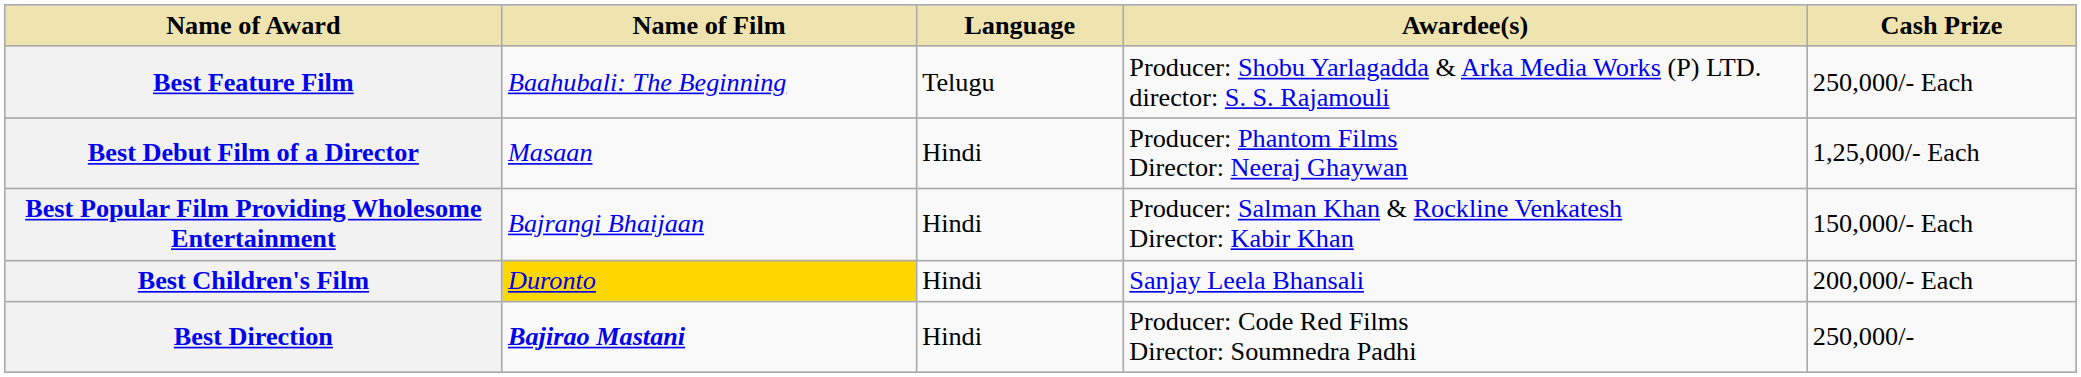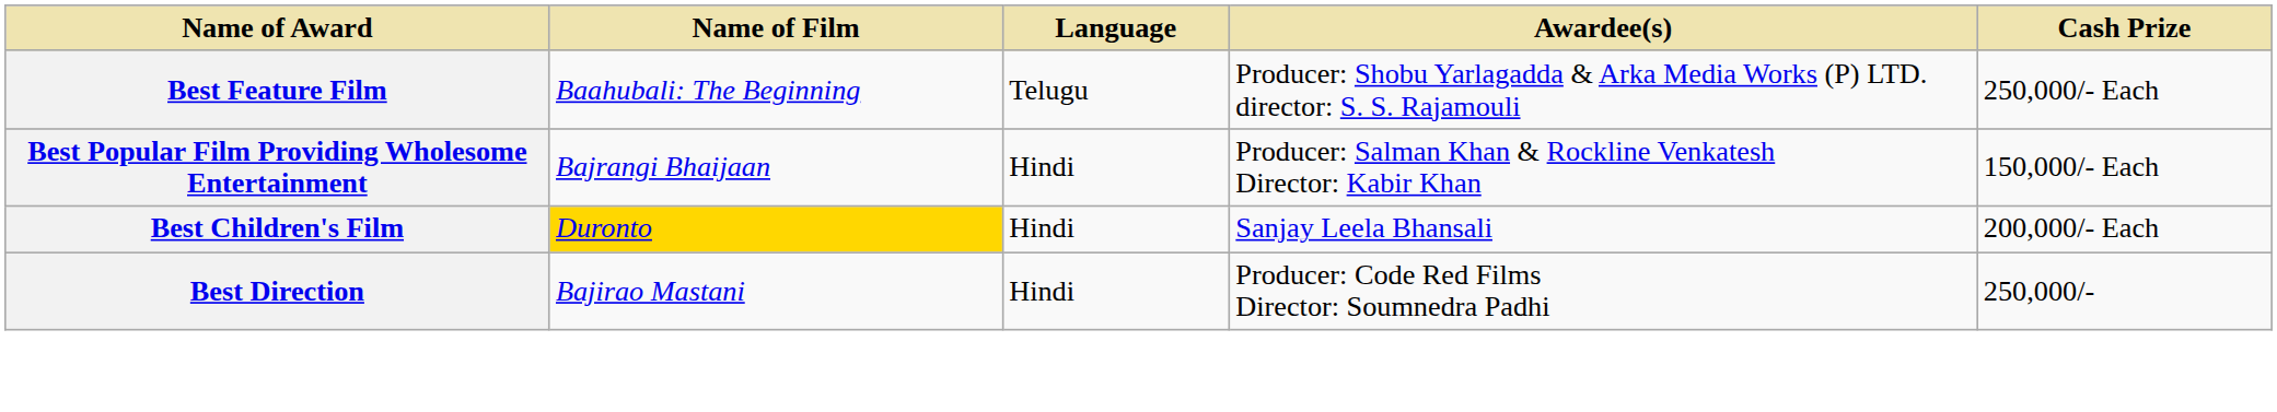- row: Best Debut Film of a Director | Masaan | Hindi | Producer: Phantom Films Director: Neeraj Ghaywan | 1,25,000/- Each
Best Direction | Name of Film: bold -> normal
